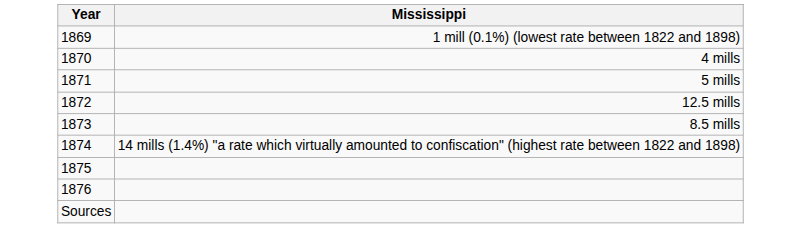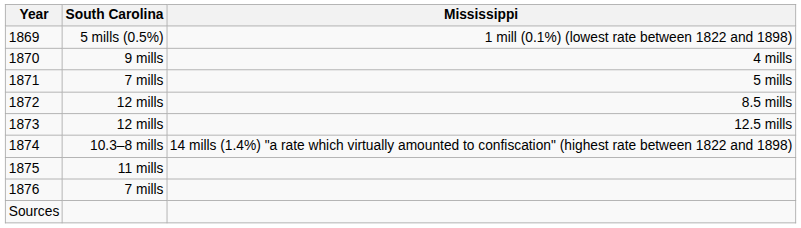+ column: South Carolina | 5 mills (0.5%) | 9 mills | 7 mills | 12 mills | 12 mills | 10.3–8 mills | 11 mills | 7 mills
1872 | Mississippi: 12.5 mills -> 8.5 mills
1873 | Mississippi: 8.5 mills -> 12.5 mills
